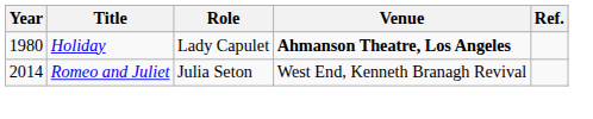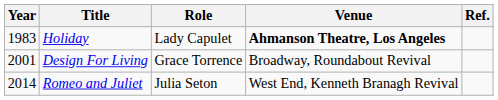Holiday | Year: 1980 -> 1983
+ row: 2001 | Design For Living | Grace Torrence | Broadway, Roundabout Revival
